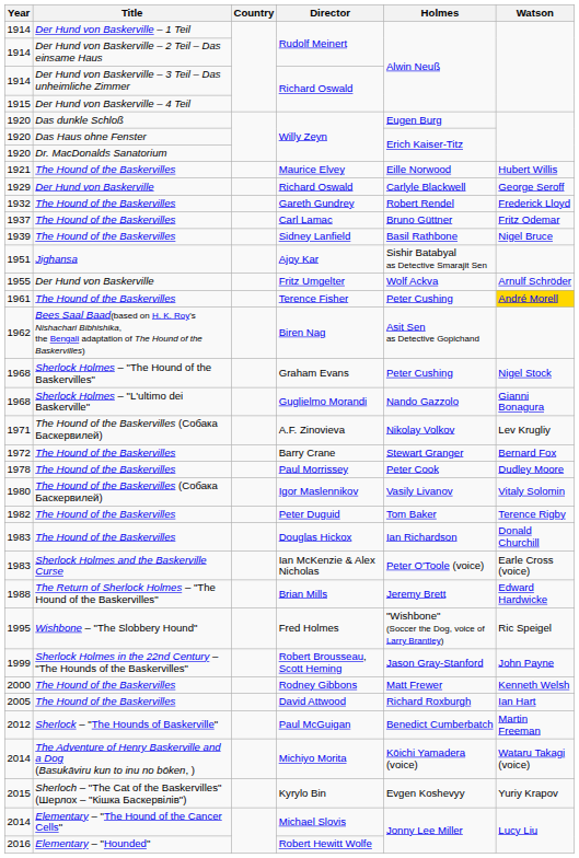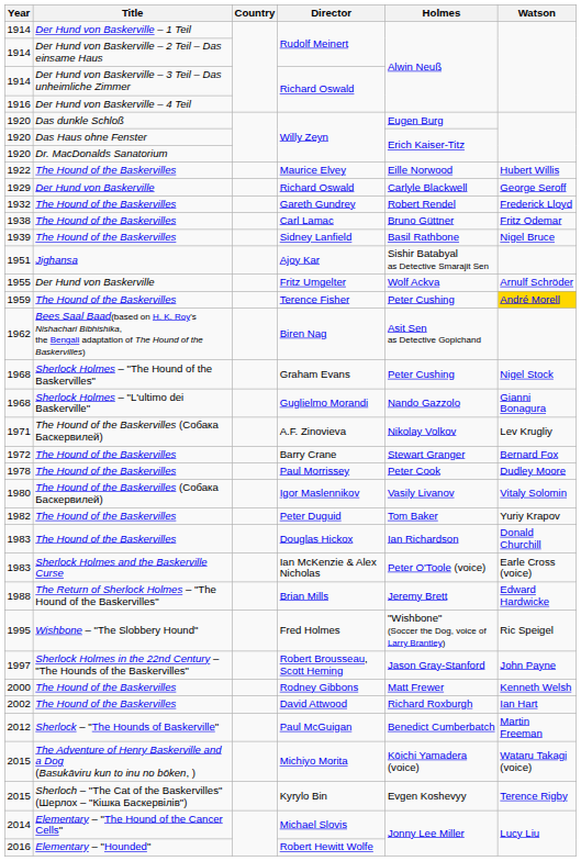Der Hund von Baskerville – 4 Teil / Richard Oswald | Year: 1915 -> 1916
Maurice Elvey | Year: 1921 -> 1922
Carl Lamac | Year: 1937 -> 1938
Terence Fisher | Year: 1961 -> 1959
Peter Duguid | Watson: Terence Rigby -> Yuriy Krapov
Robert Brousseau, Scott Heming | Year: 1999 -> 1997
David Attwood | Year: 2005 -> 2002
Michiyo Morita | Year: 2014 -> 2015
Kyrylo Bin | Watson: Yuriy Krapov -> Terence Rigby
